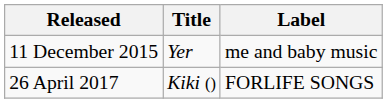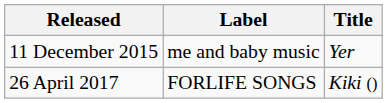columns swapped: Title <-> Label
